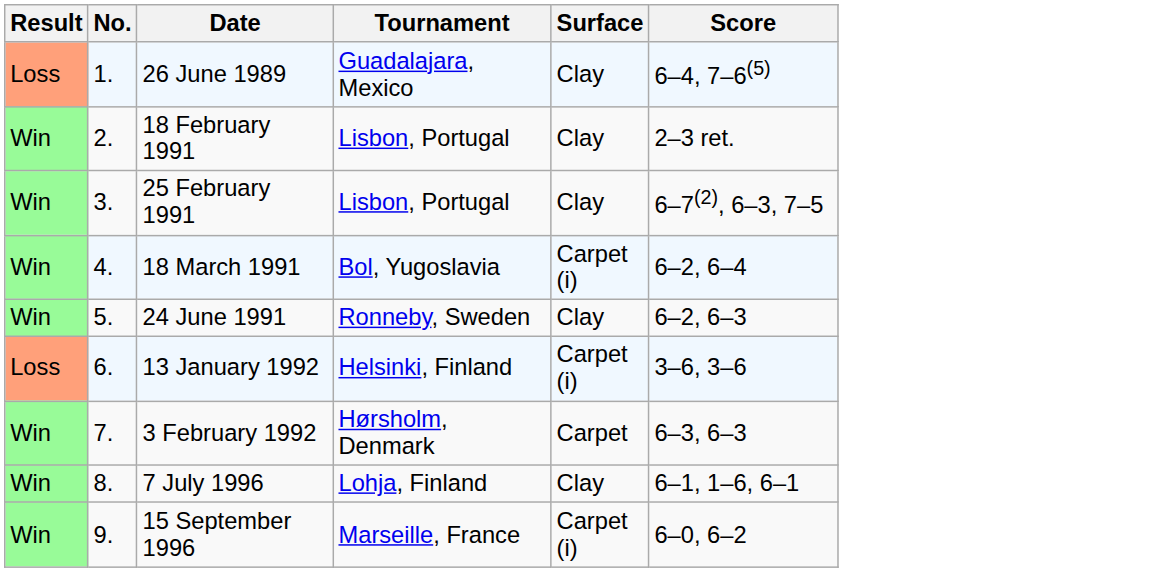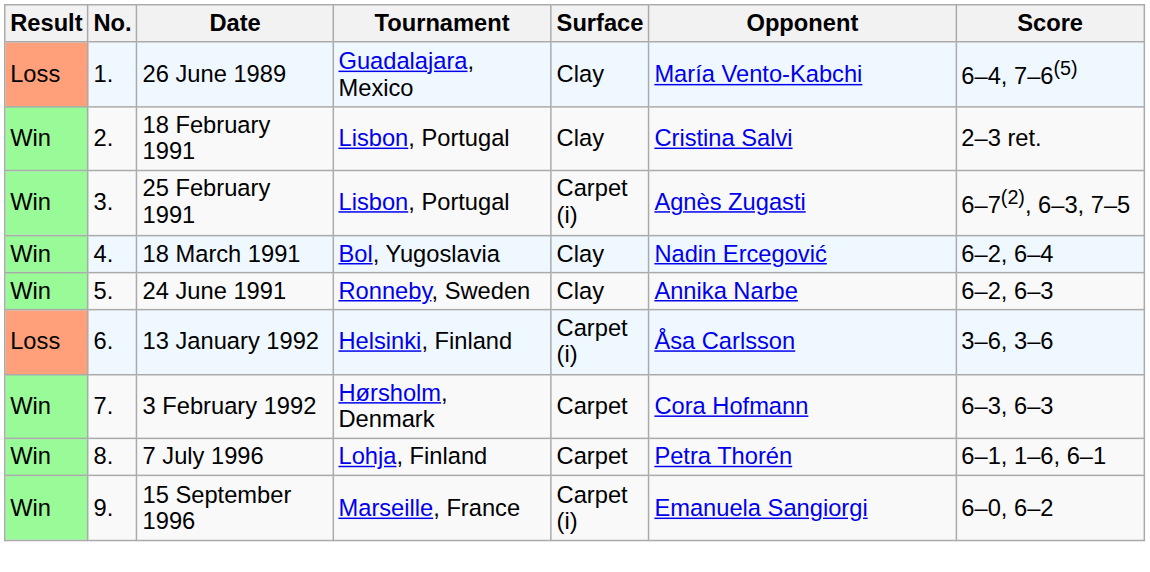+ column: Opponent | María Vento-Kabchi | Cristina Salvi | Agnès Zugasti | Nadin Ercegović | Annika Narbe | Åsa Carlsson | Cora Hofmann | Petra Thorén | Emanuela Sangiorgi
25 February 1991 | Surface: Clay -> Carpet (i)
18 March 1991 | Surface: Carpet (i) -> Clay
7 July 1996 | Surface: Clay -> Carpet
